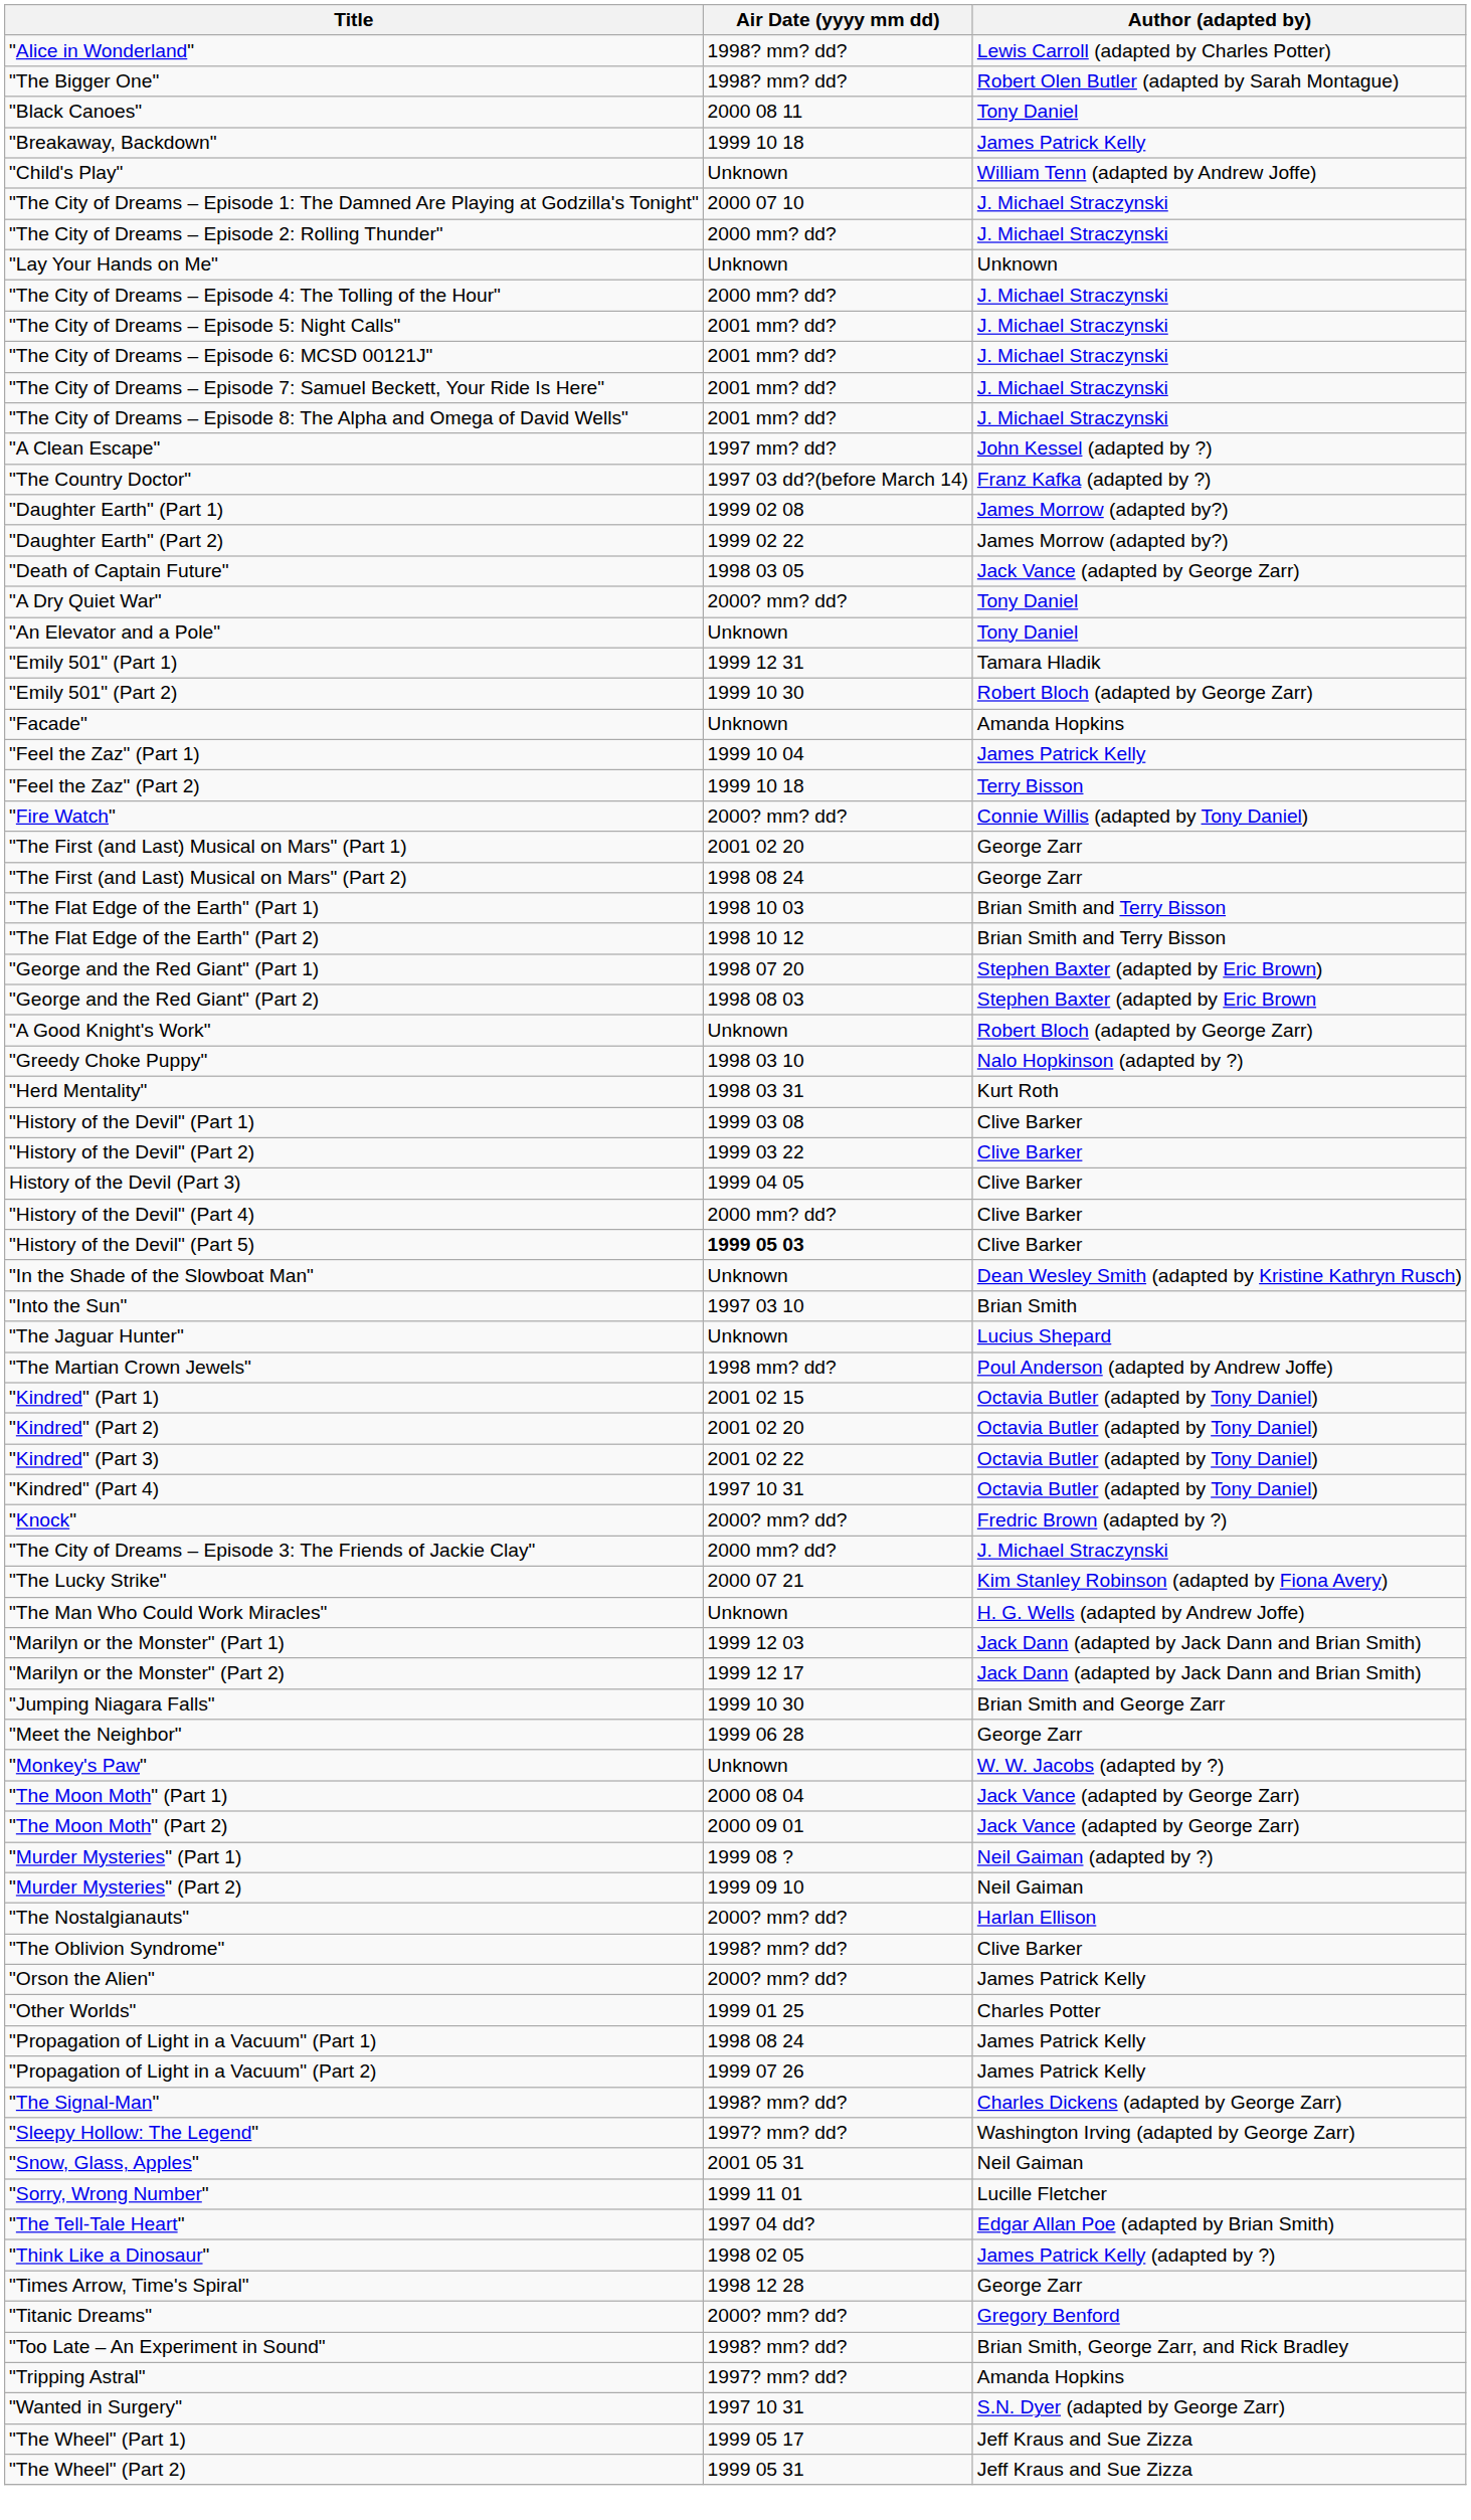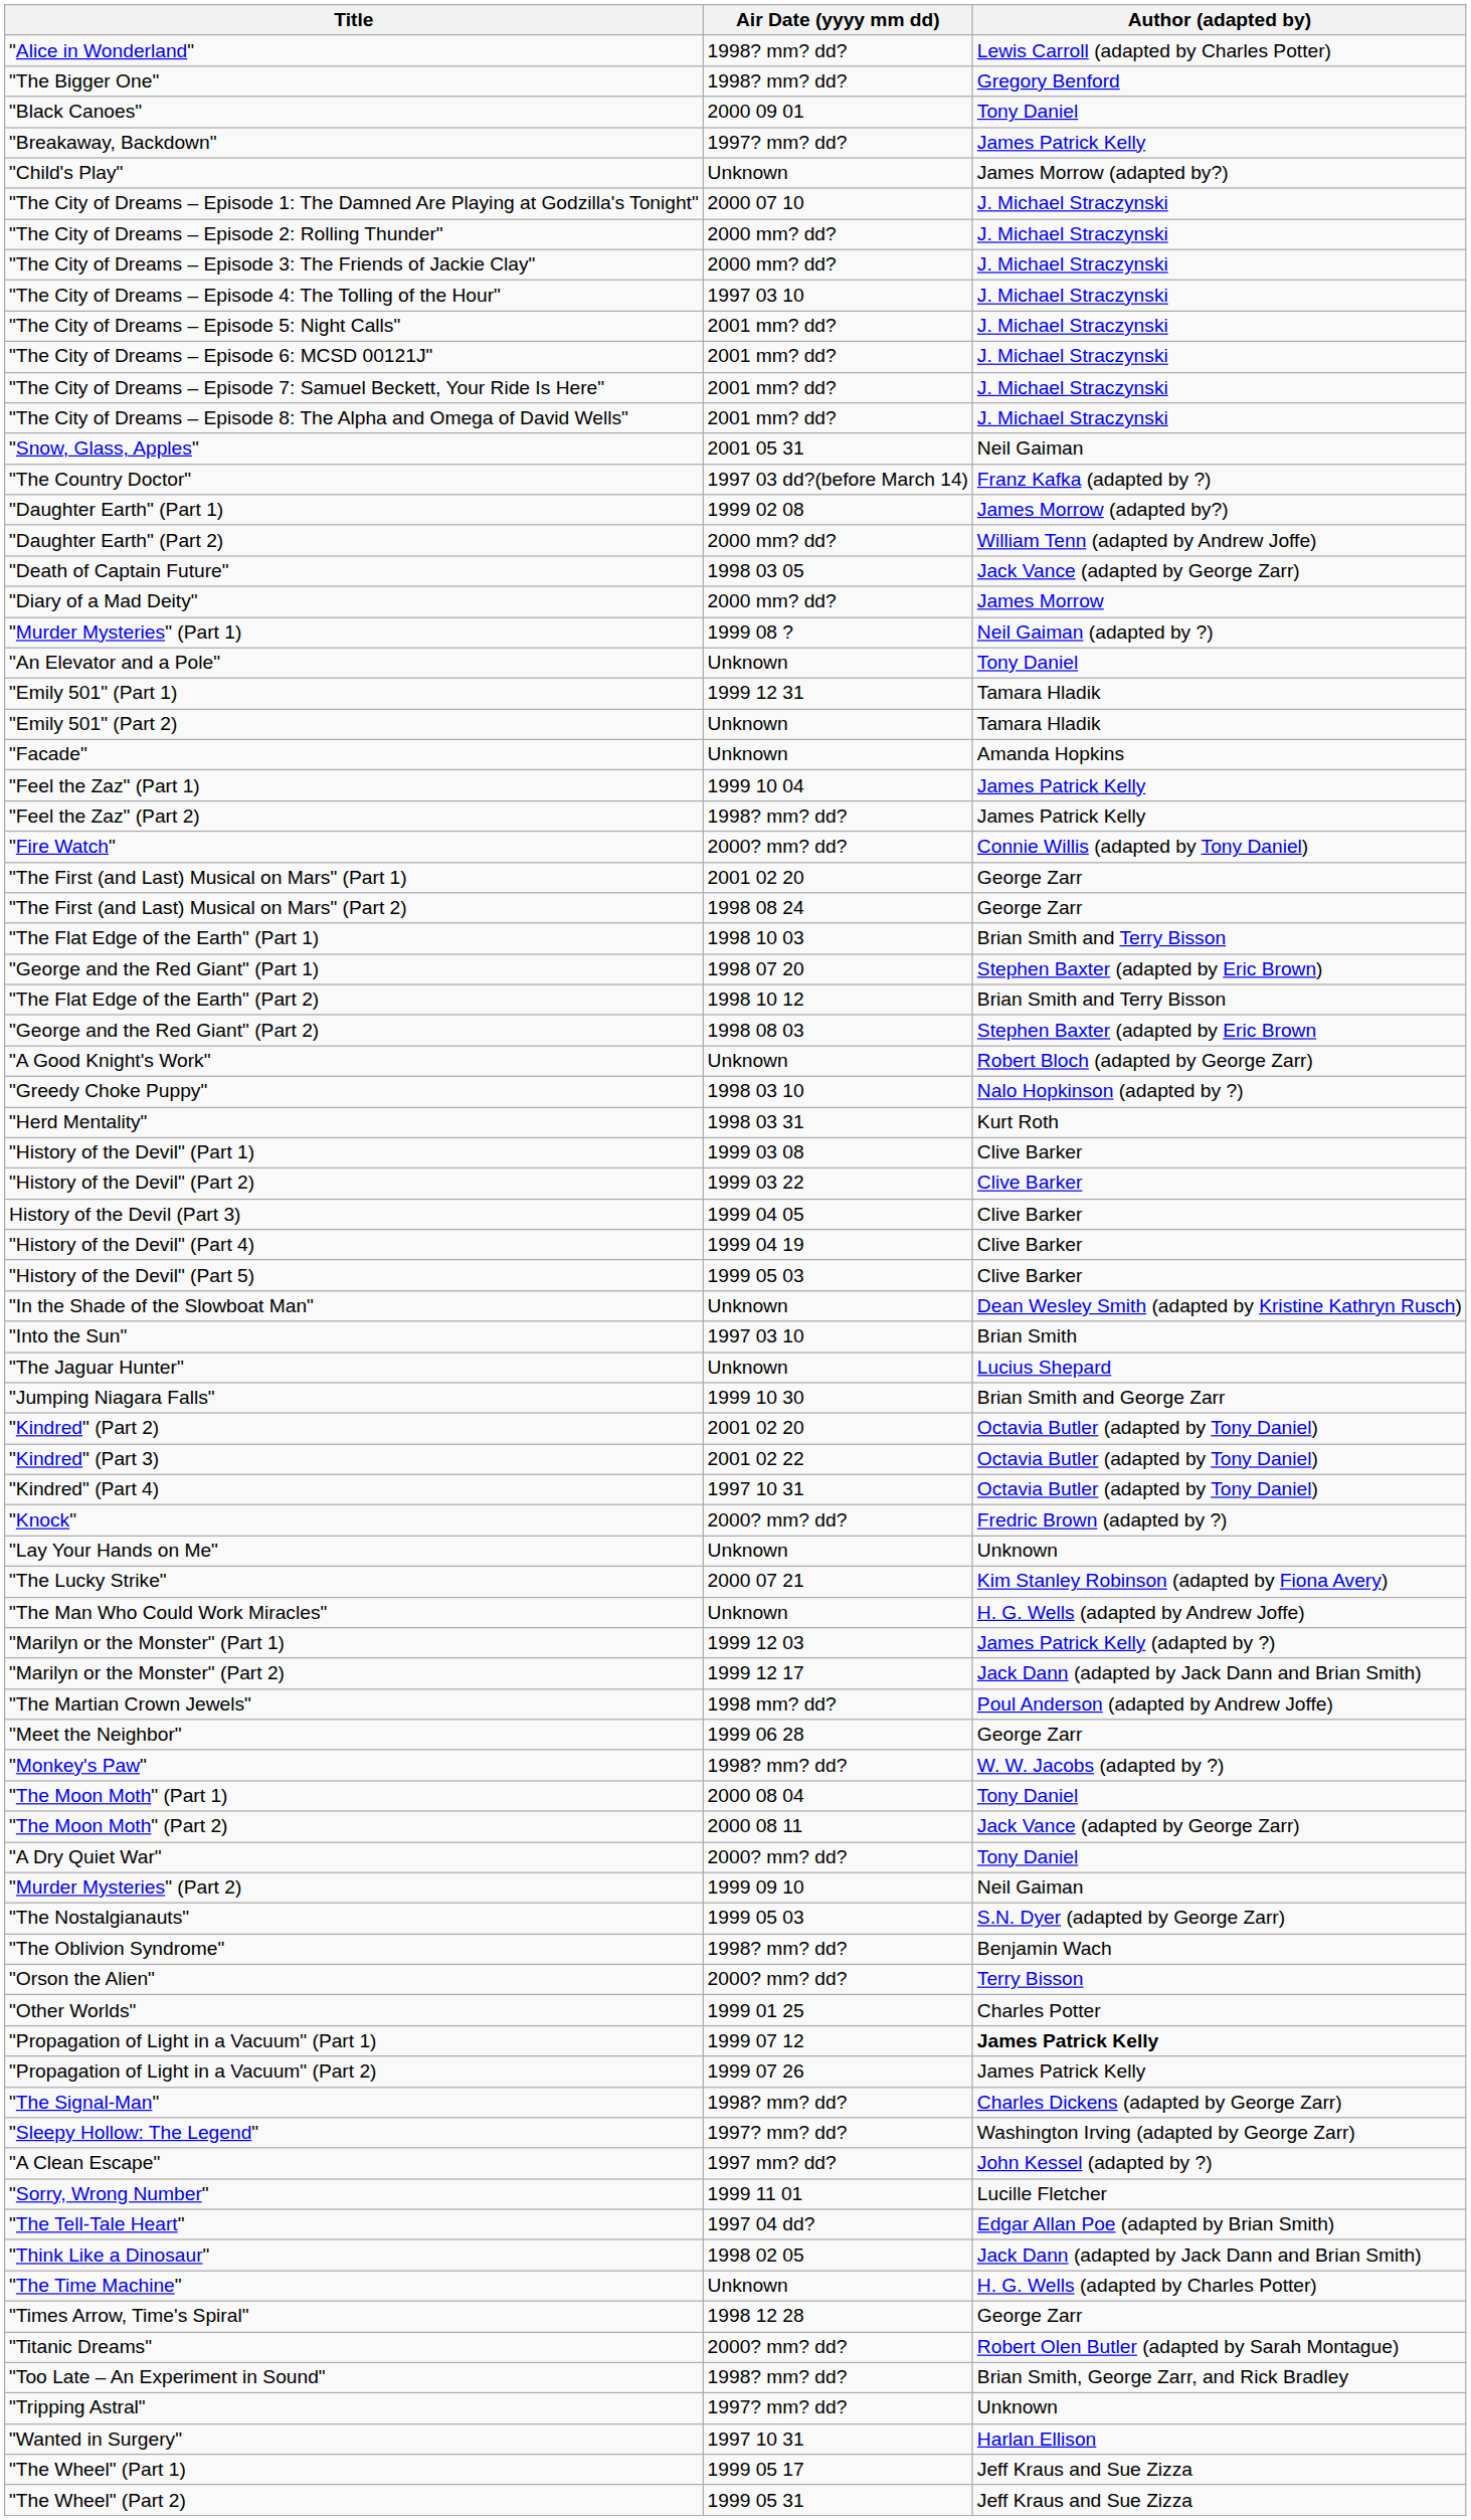"The Bigger One" | Author (adapted by): Robert Olen Butler (adapted by Sarah Montague) -> Gregory Benford
"Black Canoes" | Air Date (yyyy mm dd): 2000 08 11 -> 2000 09 01
"Breakaway, Backdown" | Air Date (yyyy mm dd): 1999 10 18 -> 1997? mm? dd?
"Child's Play" | Author (adapted by): William Tenn (adapted by Andrew Joffe) -> James Morrow (adapted by?)
rows swapped: "The City of Dreams – Episode 3: The Friends of Jackie Clay" <-> "Lay Your Hands on Me"
"The City of Dreams – Episode 4: The Tolling of the Hour" | Air Date (yyyy mm dd): 2000 mm? dd? -> 1997 03 10
rows swapped: "A Clean Escape" <-> "Snow, Glass, Apples"
"Daughter Earth" (Part 2) | Air Date (yyyy mm dd): 1999 02 22 -> 2000 mm? dd?
"Daughter Earth" (Part 2) | Author (adapted by): James Morrow (adapted by?) -> William Tenn (adapted by Andrew Joffe)
+ row: "Diary of a Mad Deity" | 2000 mm? dd? | James Morrow
rows swapped: "A Dry Quiet War" <-> "Murder Mysteries" (Part 1)
"Emily 501" (Part 2) | Air Date (yyyy mm dd): 1999 10 30 -> Unknown
"Emily 501" (Part 2) | Author (adapted by): Robert Bloch (adapted by George Zarr) -> Tamara Hladik
"Feel the Zaz" (Part 2) | Air Date (yyyy mm dd): 1999 10 18 -> 1998? mm? dd?
"Feel the Zaz" (Part 2) | Author (adapted by): Terry Bisson -> James Patrick Kelly
rows swapped: "The Flat Edge of the Earth" (Part 2) <-> "George and the Red Giant" (Part 1)
"History of the Devil" (Part 4) | Air Date (yyyy mm dd): 2000 mm? dd? -> 1999 04 19
"History of the Devil" (Part 5) | Air Date (yyyy mm dd): bold -> normal
rows swapped: "Jumping Niagara Falls" <-> "The Martian Crown Jewels"
- row: "Kindred" (Part 1) | 2001 02 15 | Octavia Butler (adapted by Tony Daniel)
"Marilyn or the Monster" (Part 1) | Author (adapted by): Jack Dann (adapted by Jack Dann and Brian Smith) -> James Patrick Kelly (adapted by ?)
"Monkey's Paw" | Air Date (yyyy mm dd): Unknown -> 1998? mm? dd?
"The Moon Moth" (Part 1) | Author (adapted by): Jack Vance (adapted by George Zarr) -> Tony Daniel
"The Moon Moth" (Part 2) | Air Date (yyyy mm dd): 2000 09 01 -> 2000 08 11
"The Nostalgianauts" | Air Date (yyyy mm dd): 2000? mm? dd? -> 1999 05 03
"The Nostalgianauts" | Author (adapted by): Harlan Ellison -> S.N. Dyer (adapted by George Zarr)
"The Oblivion Syndrome" | Author (adapted by): Clive Barker -> Benjamin Wach
"Orson the Alien" | Author (adapted by): James Patrick Kelly -> Terry Bisson
"Propagation of Light in a Vacuum" (Part 1) | Air Date (yyyy mm dd): 1998 08 24 -> 1999 07 12
"Propagation of Light in a Vacuum" (Part 1) | Author (adapted by): normal -> bold
"Think Like a Dinosaur" | Author (adapted by): James Patrick Kelly (adapted by ?) -> Jack Dann (adapted by Jack Dann and Brian Smith)
+ row: "The Time Machine" | Unknown | H. G. Wells (adapted by Charles Potter)
"Titanic Dreams" | Author (adapted by): Gregory Benford -> Robert Olen Butler (adapted by Sarah Montague)
"Tripping Astral" | Author (adapted by): Amanda Hopkins -> Unknown
"Wanted in Surgery" | Author (adapted by): S.N. Dyer (adapted by George Zarr) -> Harlan Ellison
